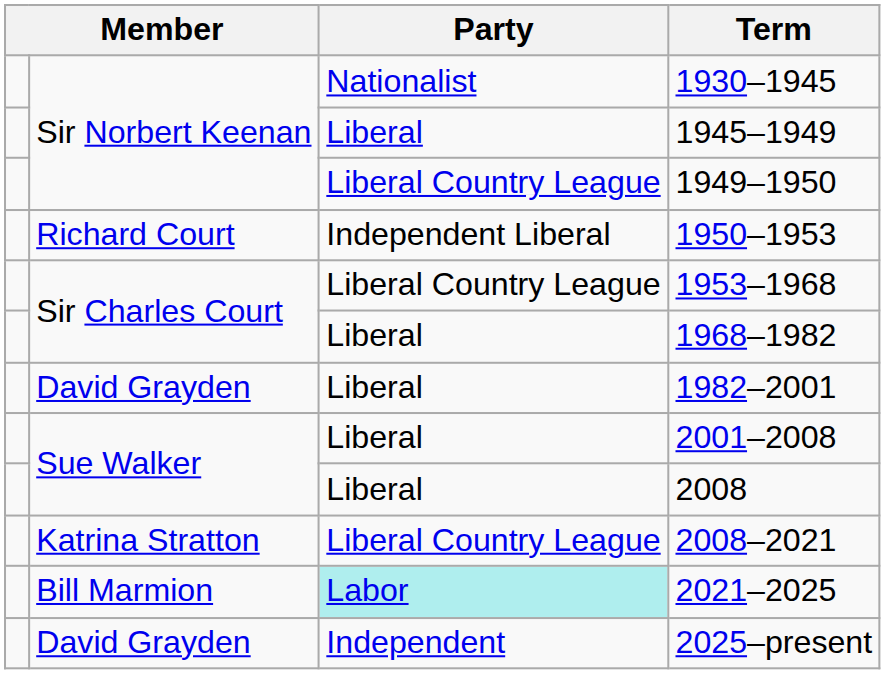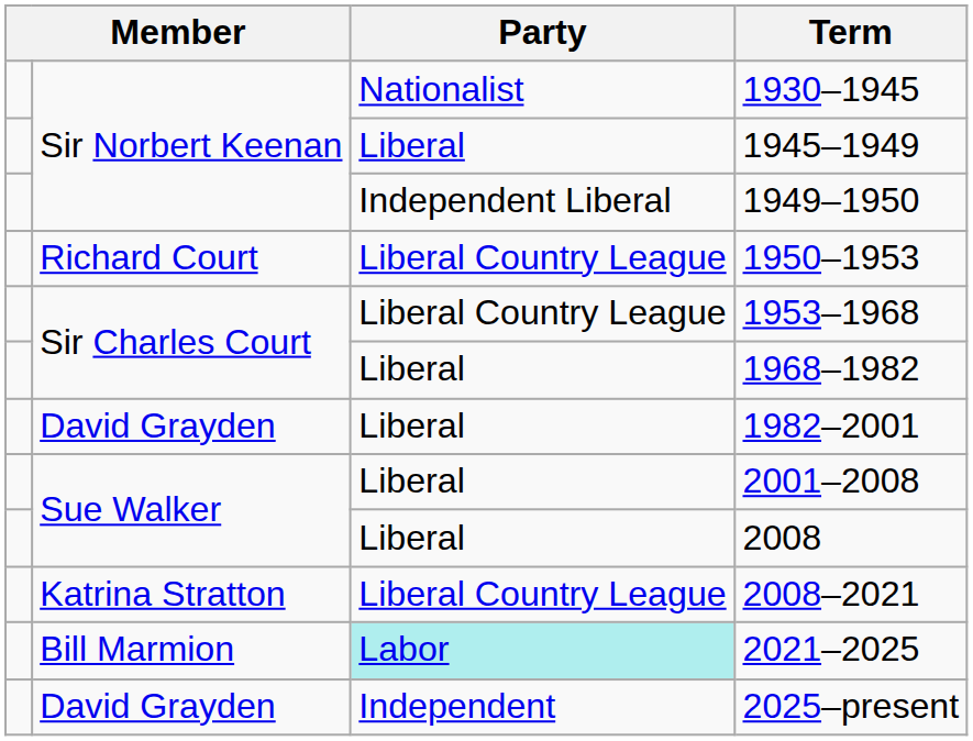1949–1950 | Party: Liberal Country League -> Independent Liberal
1950–1953 | Party: Independent Liberal -> Liberal Country League
